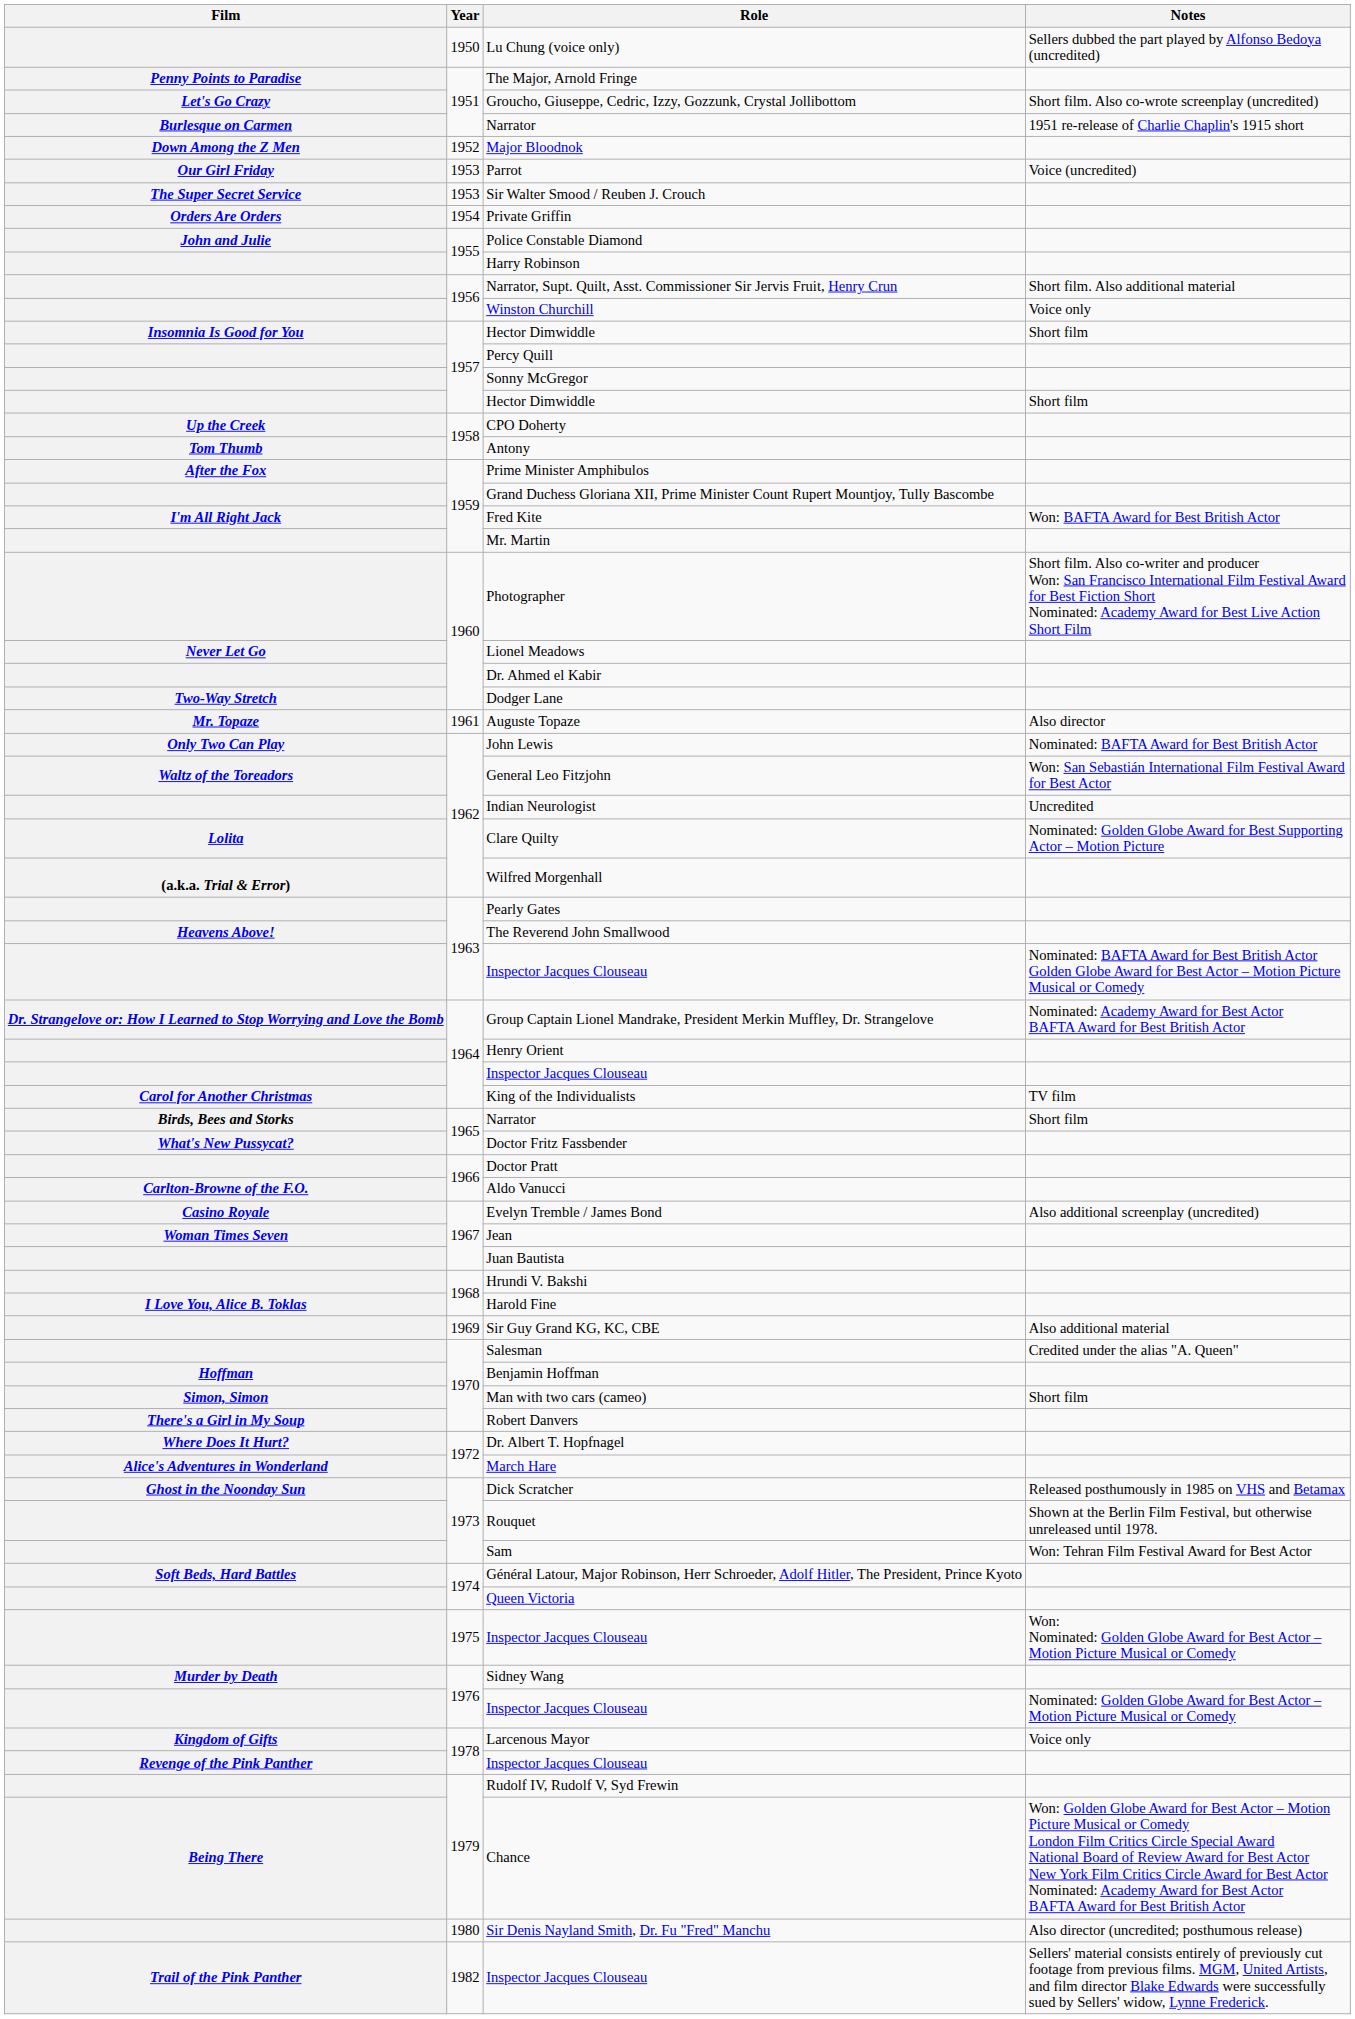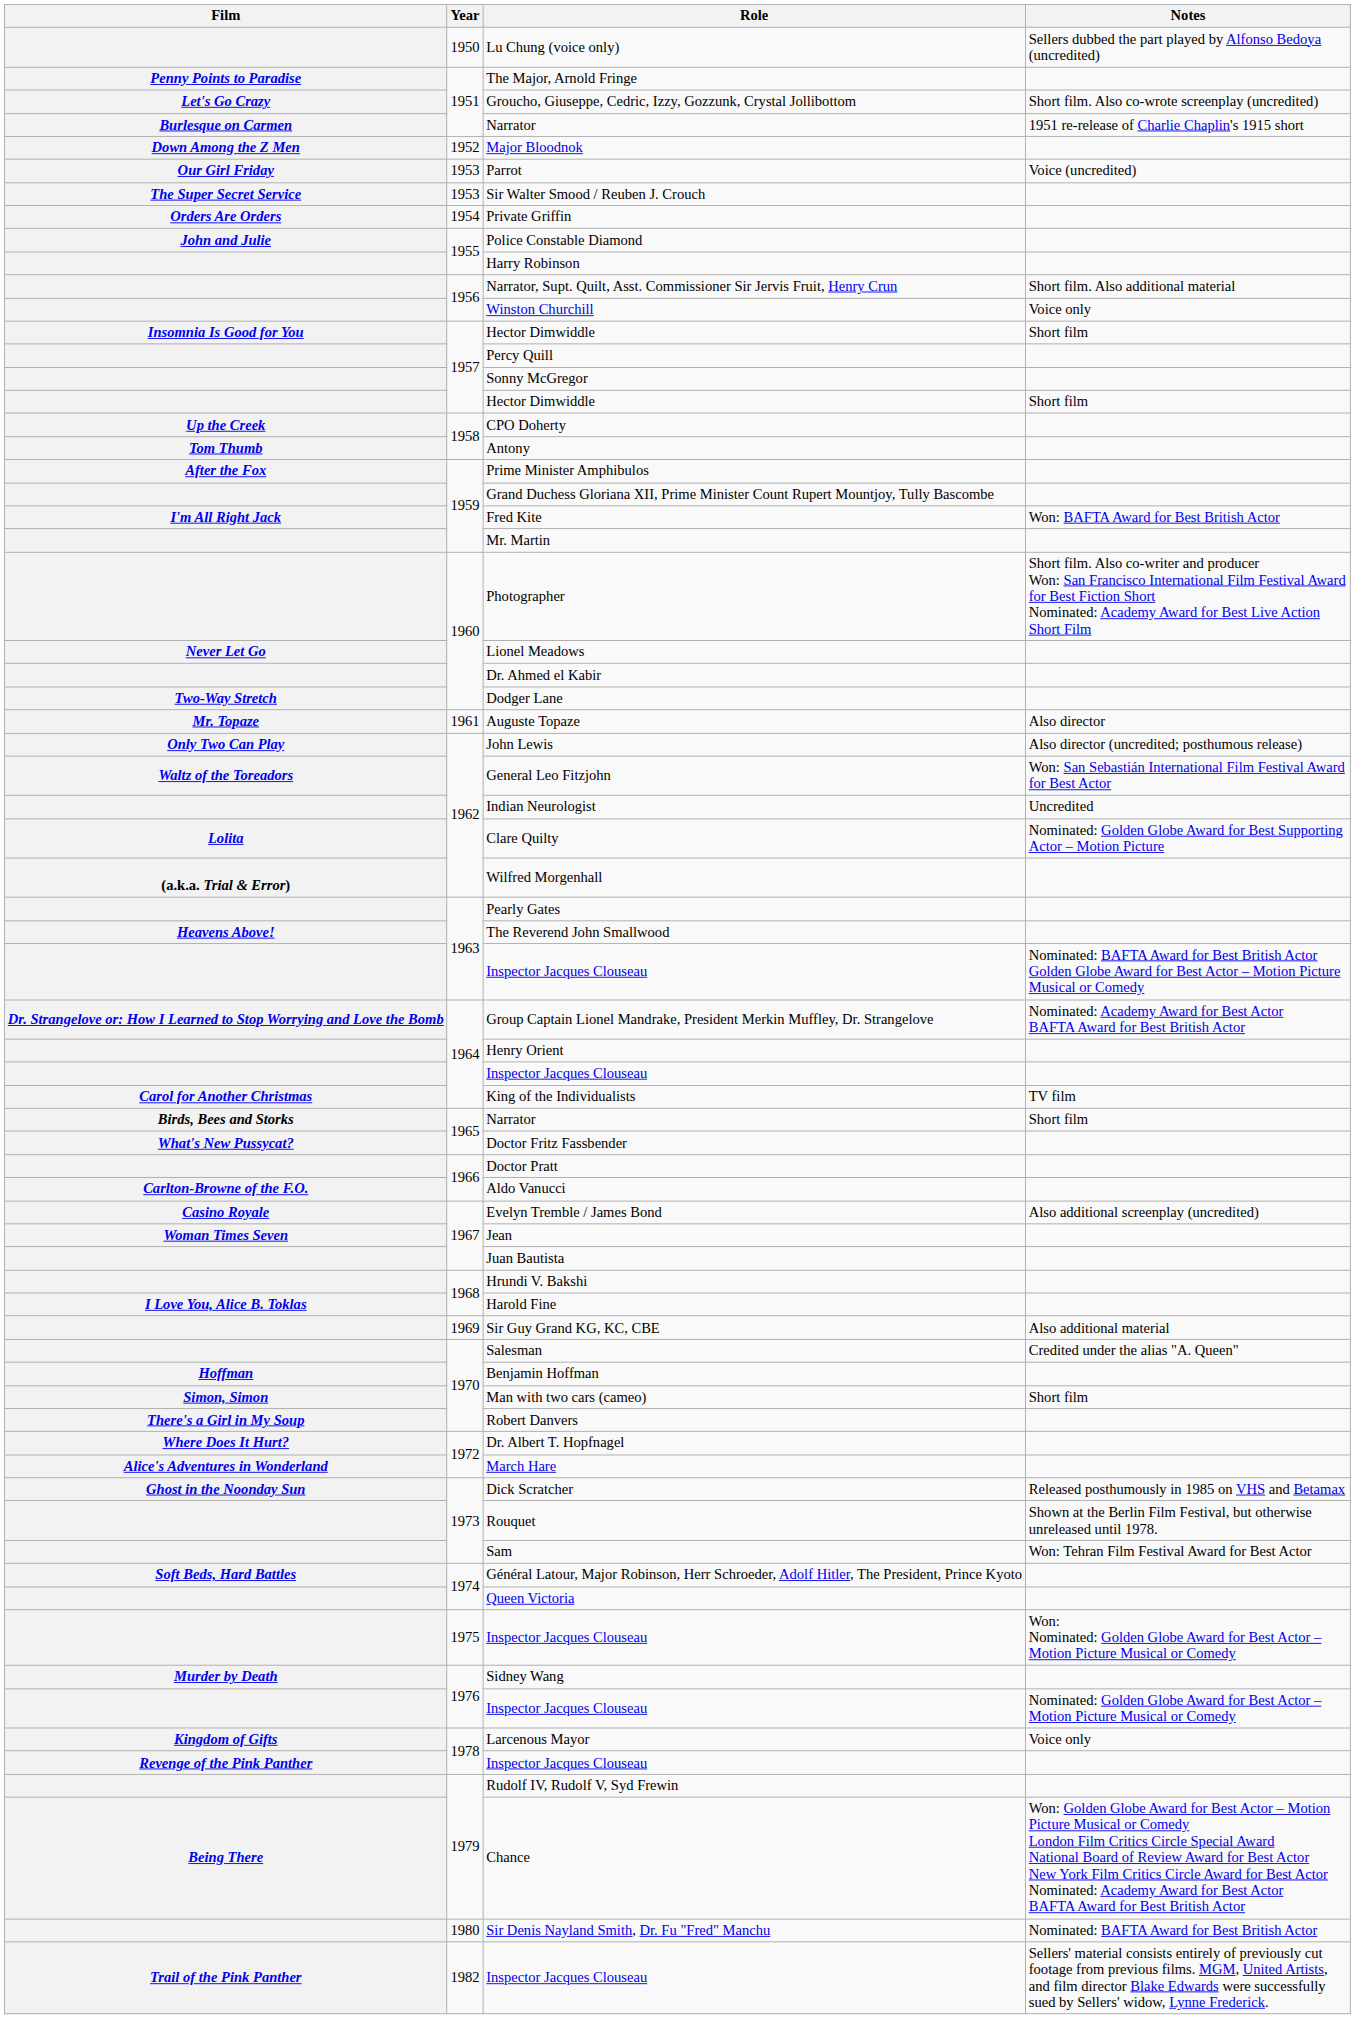John Lewis | Notes: Nominated: BAFTA Award for Best British Actor -> Also director (uncredited; posthumous release)
Sir Denis Nayland Smith, Dr. Fu "Fred" Manchu | Notes: Also director (uncredited; posthumous release) -> Nominated: BAFTA Award for Best British Actor
